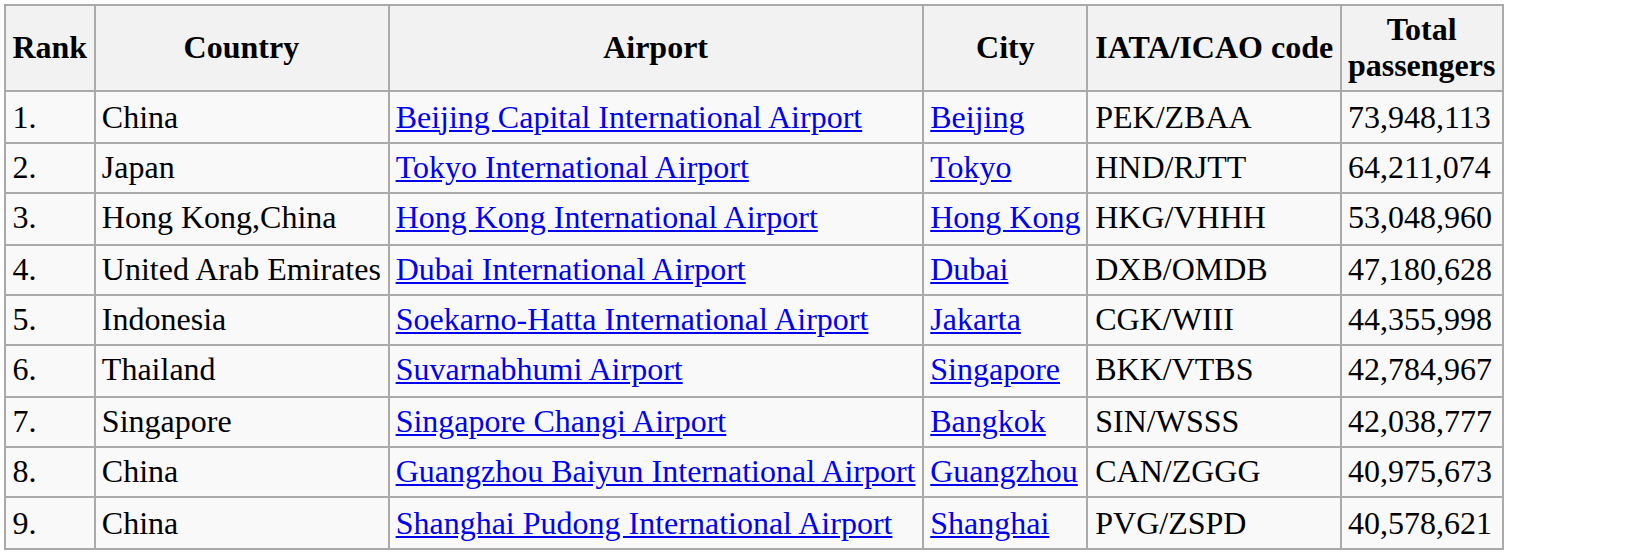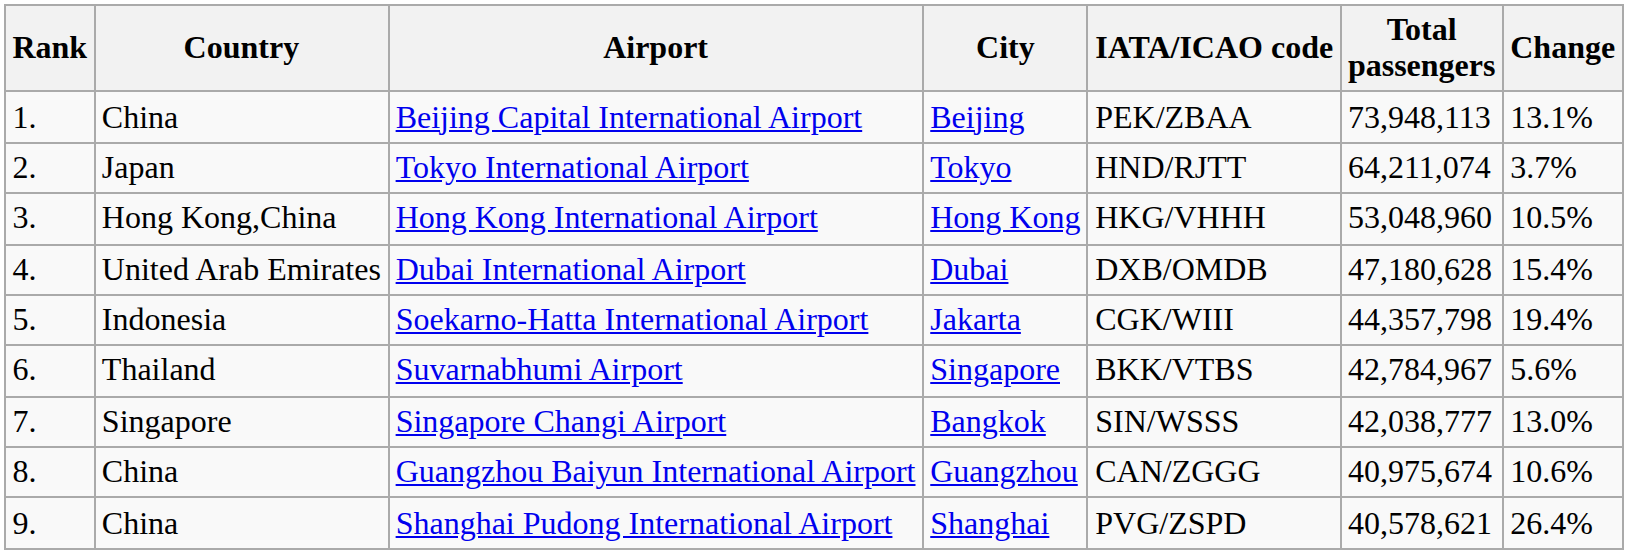+ column: Change | 13.1% | 3.7% | 10.5% | 15.4% | 19.4% | 5.6% | 13.0% | 10.6% | 26.4%
Soekarno-Hatta International Airport | Total passengers: 44,355,998 -> 44,357,798
Guangzhou Baiyun International Airport | Total passengers: 40,975,673 -> 40,975,674
